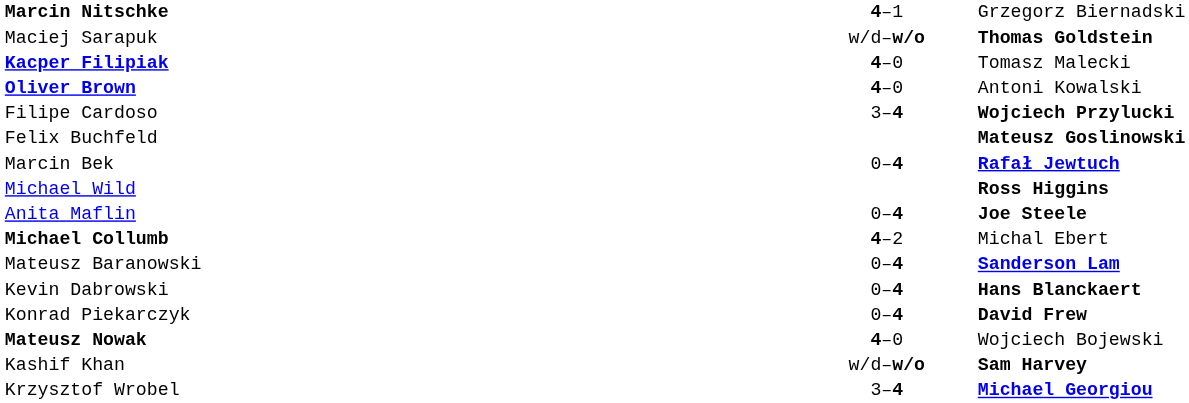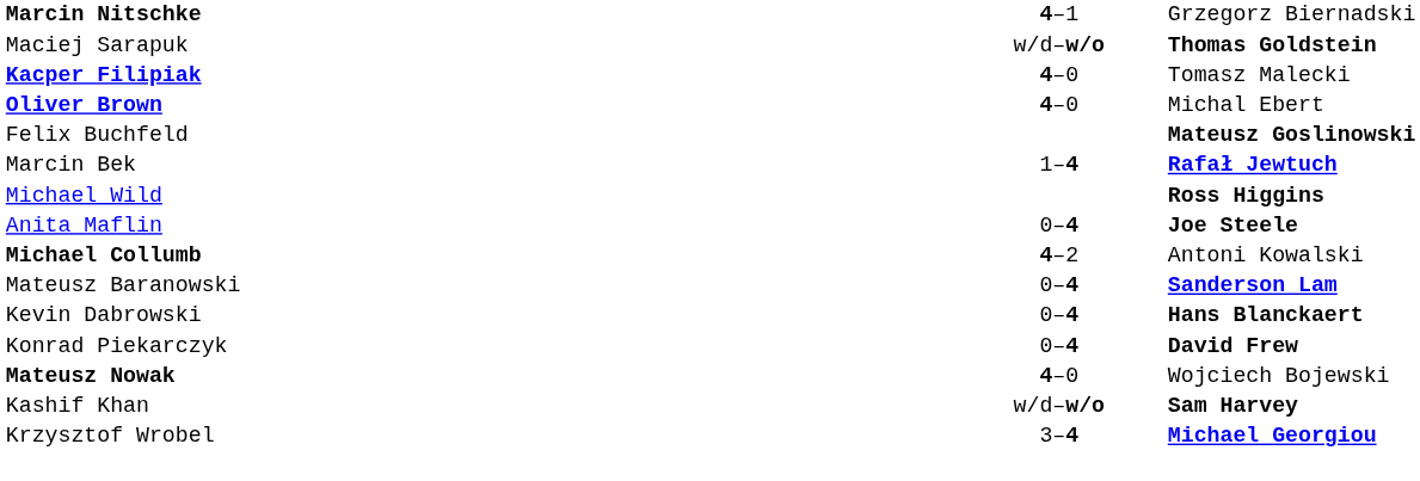Oliver Brown | column 3: Antoni Kowalski -> Michal Ebert
- row: Filipe Cardoso | 3–4 | Wojciech Przylucki
Marcin Bek | column 2: 0–4 -> 1–4
Michael Collumb | column 3: Michal Ebert -> Antoni Kowalski
